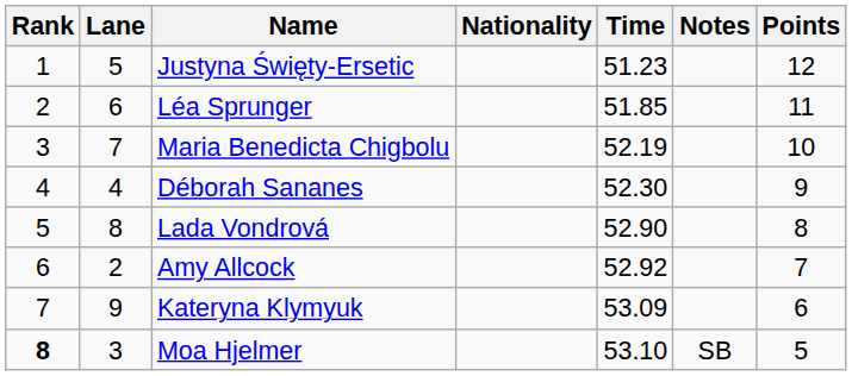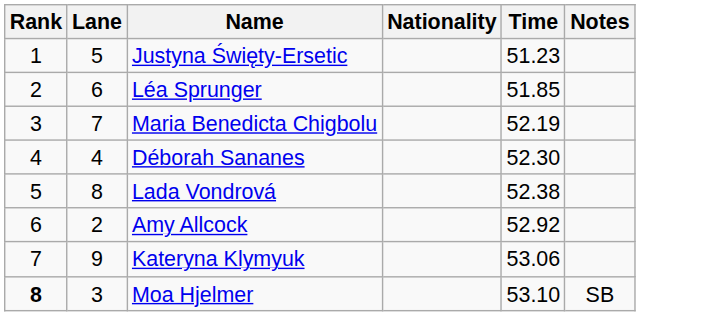- column: Points | 12 | 11 | 10 | 9 | 8 | 7 | 6 | 5
Lada Vondrová | Time: 52.90 -> 52.38
Kateryna Klymyuk | Time: 53.09 -> 53.06
